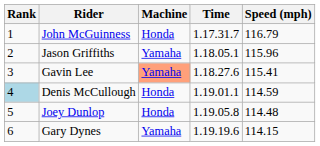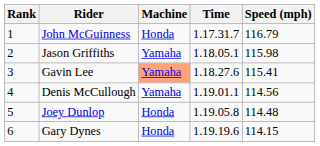Jason Griffiths | Speed (mph): 115.96 -> 115.98
Denis McCullough | Rank: lightblue background -> no background
Denis McCullough | Machine: Honda -> Yamaha
Denis McCullough | Speed (mph): 114.59 -> 114.56
Gary Dynes | Machine: Yamaha -> Honda
